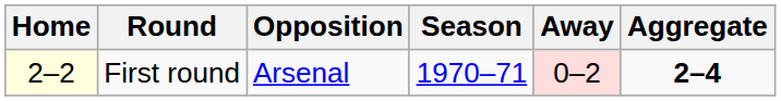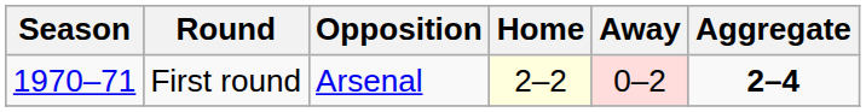columns swapped: Season <-> Home
